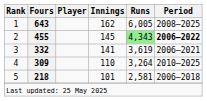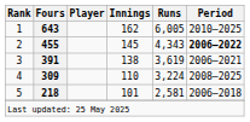1 | Period: 2008–2025 -> 2010–2025
2 | Runs: lightgreen background -> no background
3 | Fours: 332 -> 391
3 | Innings: 141 -> 138
4 | Runs: 3,264 -> 3,224
4 | Period: 2010–2025 -> 2008–2025
